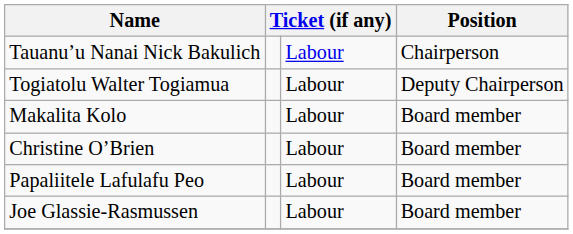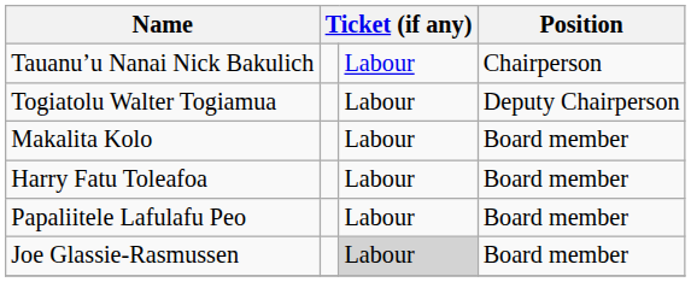- row: Christine O’Brien | Labour | Board member
+ row: Harry Fatu Toleafoa | Labour | Board member
Joe Glassie-Rasmussen | column 3: no background -> lightgrey background
